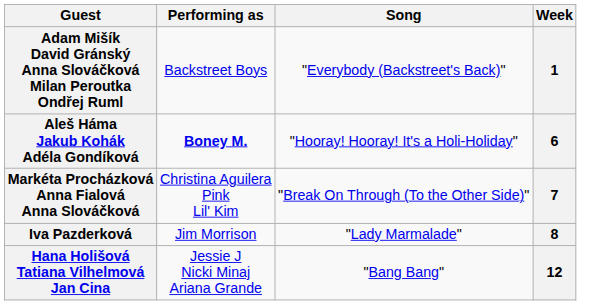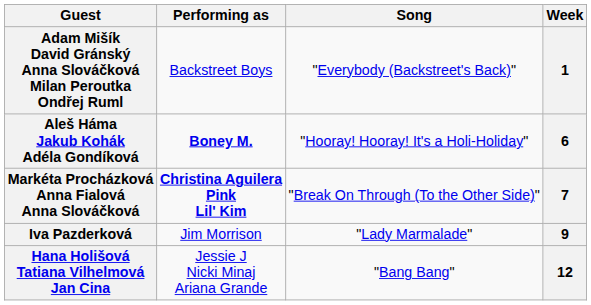Markéta Procházková Anna Fialová Anna Slováčková | Performing as: normal -> bold
Iva Pazderková | Week: 8 -> 9
